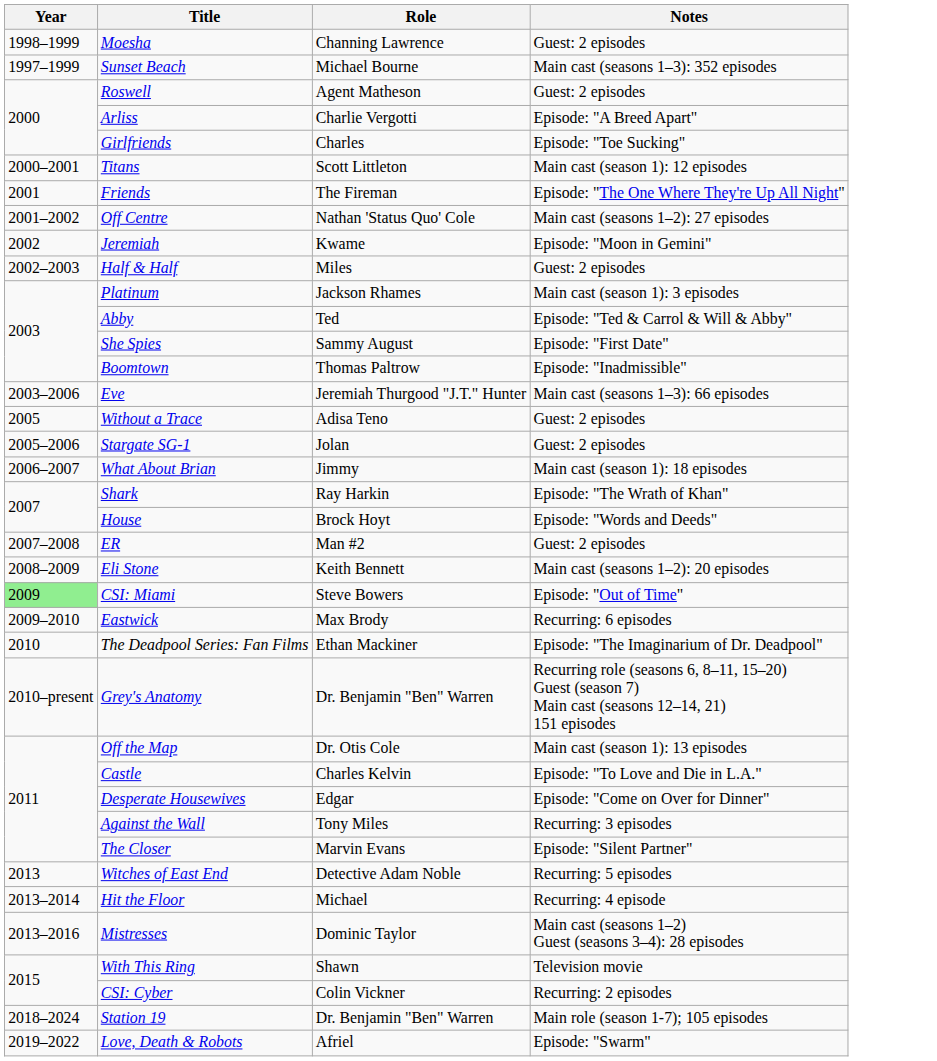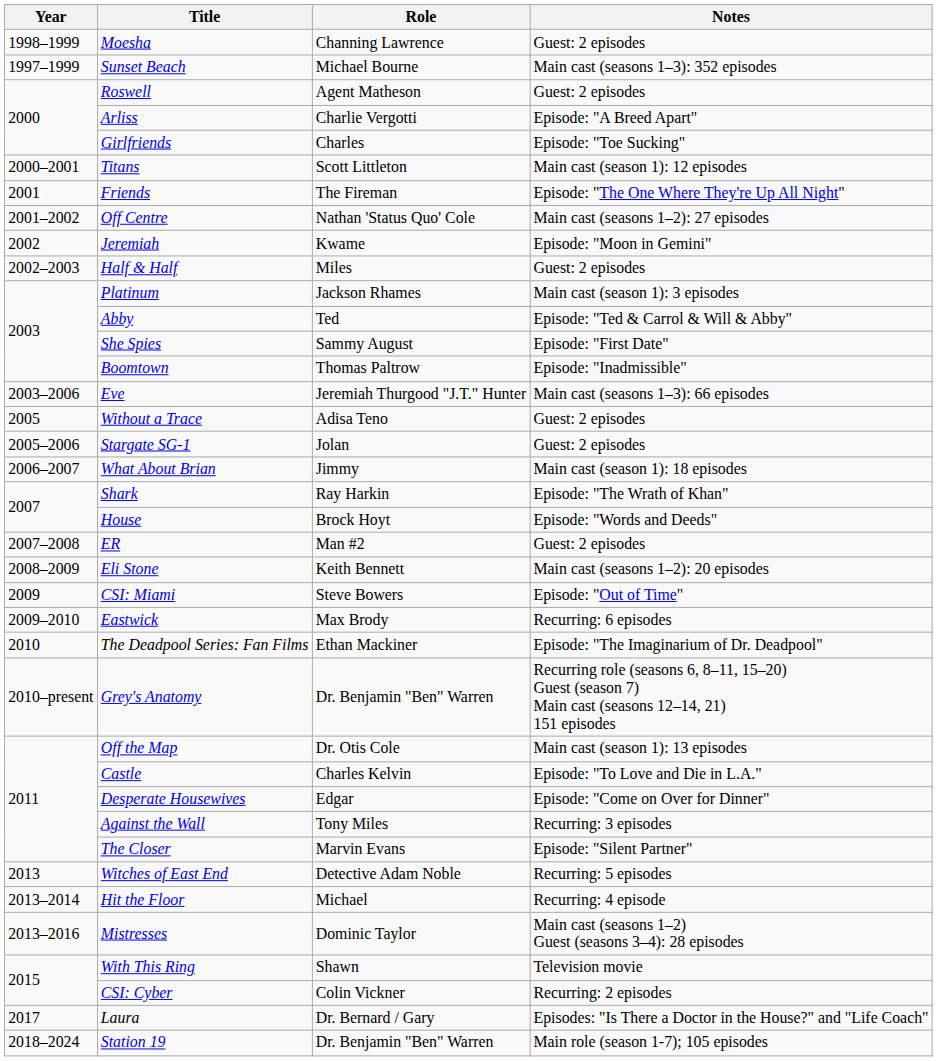CSI: Miami | Year: lightgreen background -> no background
+ row: 2017 | Laura | Dr. Bernard / Gary | Episodes: "Is There a Doctor in the House?" and "Life Coach"
- row: 2019–2022 | Love, Death & Robots | Afriel | Episode: "Swarm"
